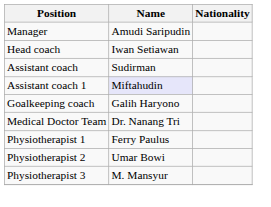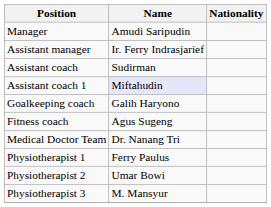+ row: Assistant manager | Ir. Ferry Indrasjarief
- row: Head coach | Iwan Setiawan
+ row: Fitness coach | Agus Sugeng
